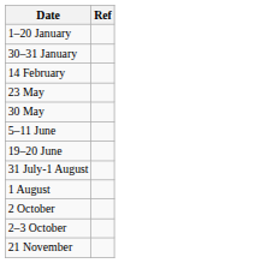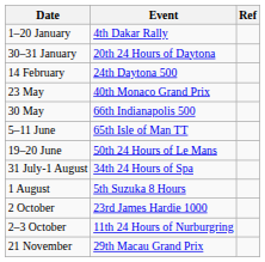+ column: Event | 4th Dakar Rally | 20th 24 Hours of Daytona | 24th Daytona 500 | 40th Monaco Grand Prix | 66th Indianapolis 500 | 65th Isle of Man TT | 50th 24 Hours of Le Mans | 34th 24 Hours of Spa | 5th Suzuka 8 Hours | 23rd James Hardie 1000 | 11th 24 Hours of Nurburgring | 29th Macau Grand Prix
